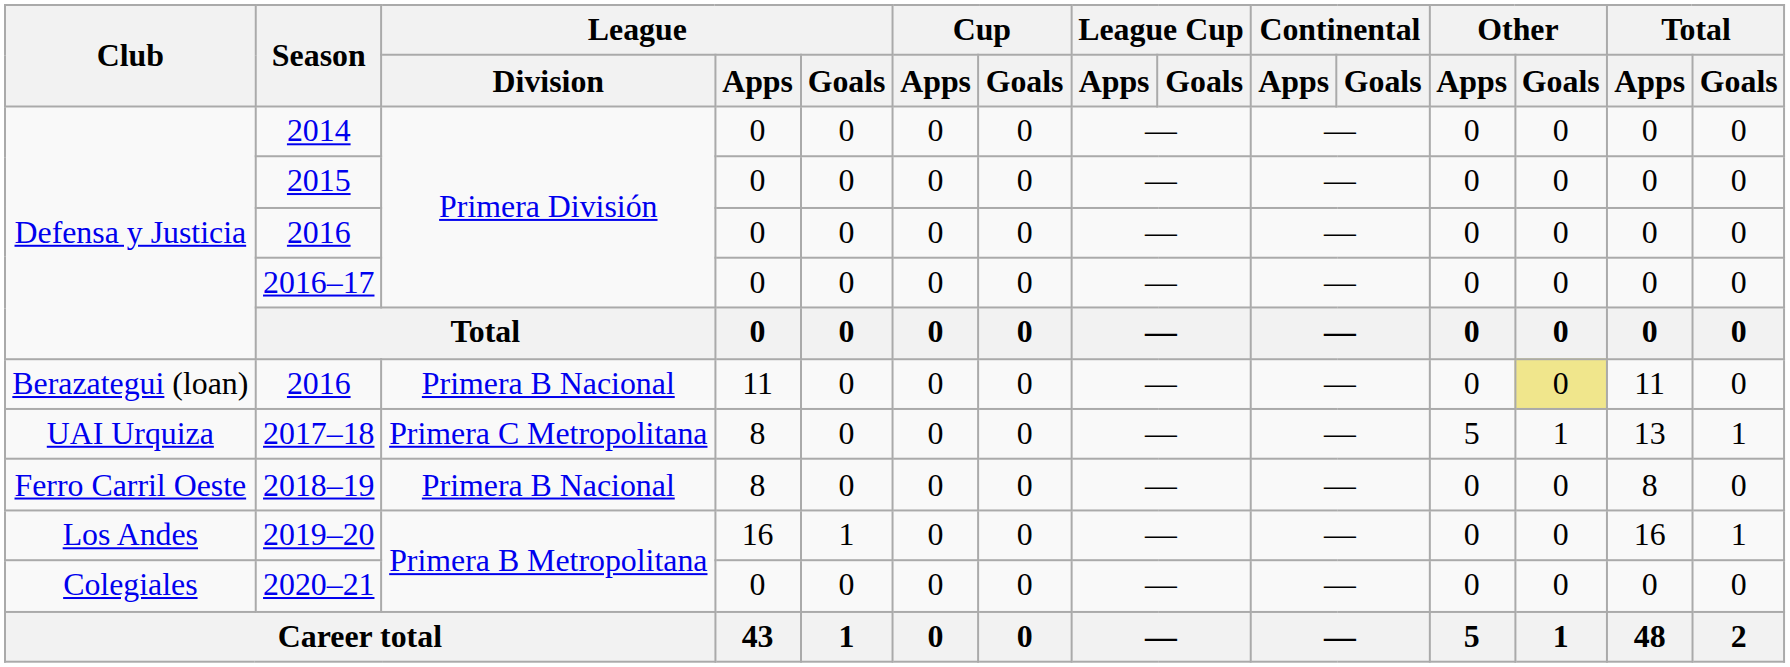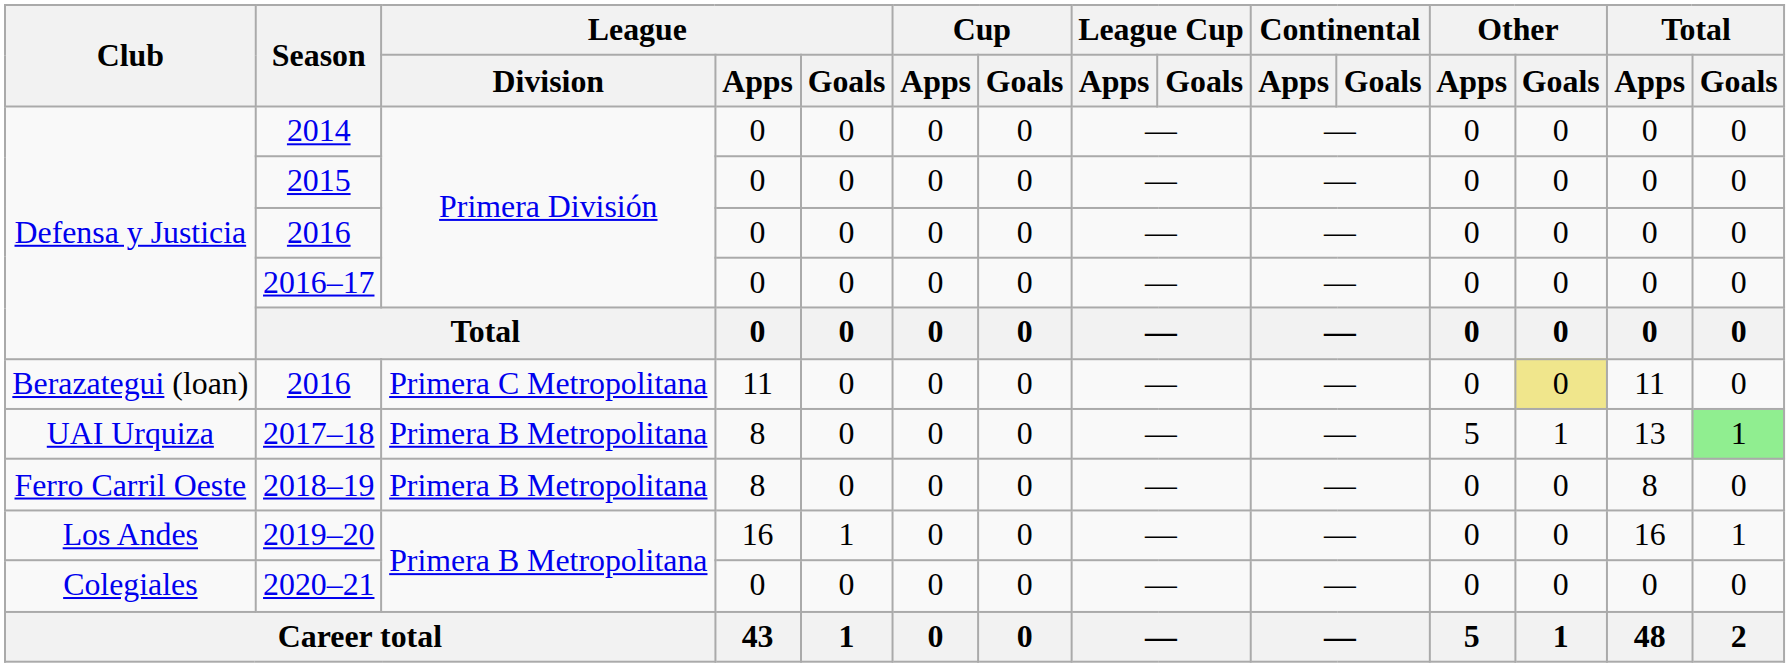Berazategui (loan) / 2016 | League / Division: Primera B Nacional -> Primera C Metropolitana
2017–18 | League / Division: Primera C Metropolitana -> Primera B Metropolitana
2017–18 | Total / Goals: no background -> lightgreen background
2018–19 | League / Division: Primera B Nacional -> Primera B Metropolitana
